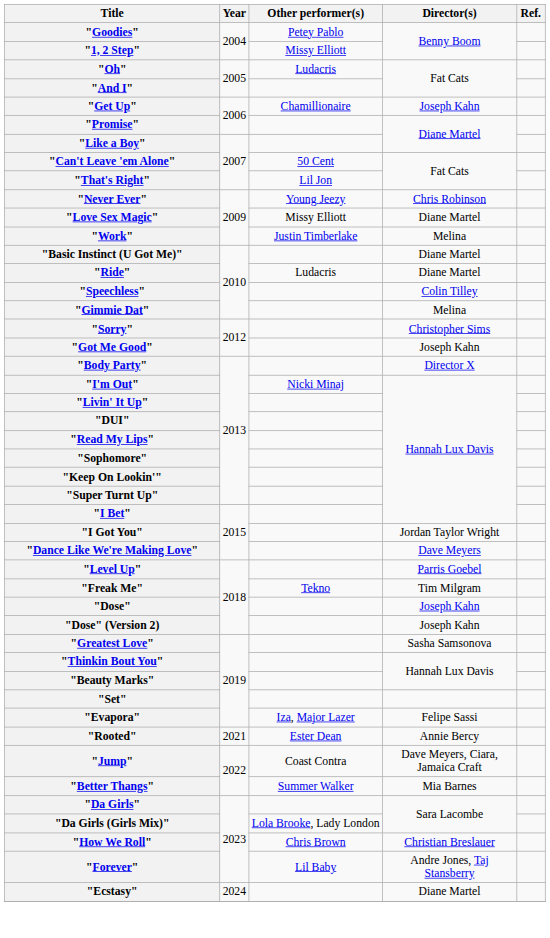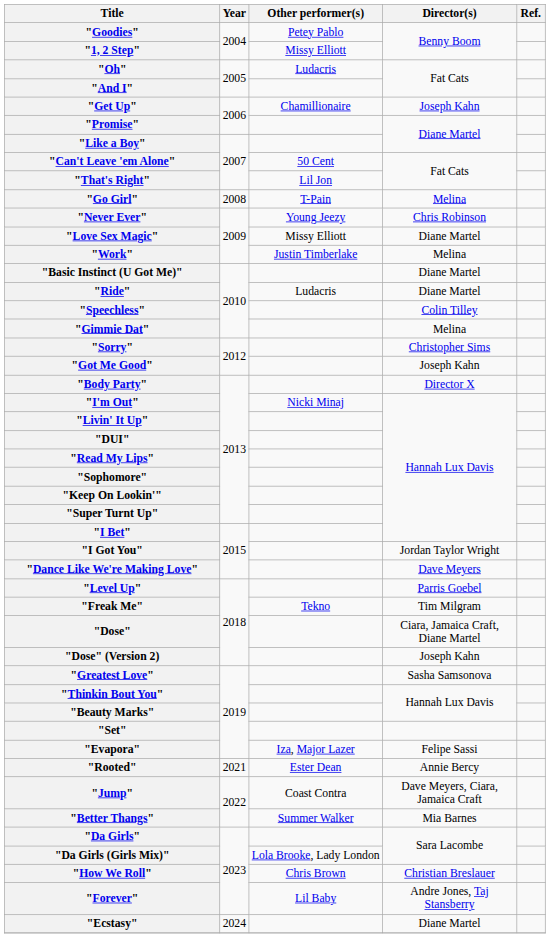+ row: "Go Girl" | 2008 | T-Pain | Melina
"Dose" | Director(s): Joseph Kahn -> Ciara, Jamaica Craft, Diane Martel
